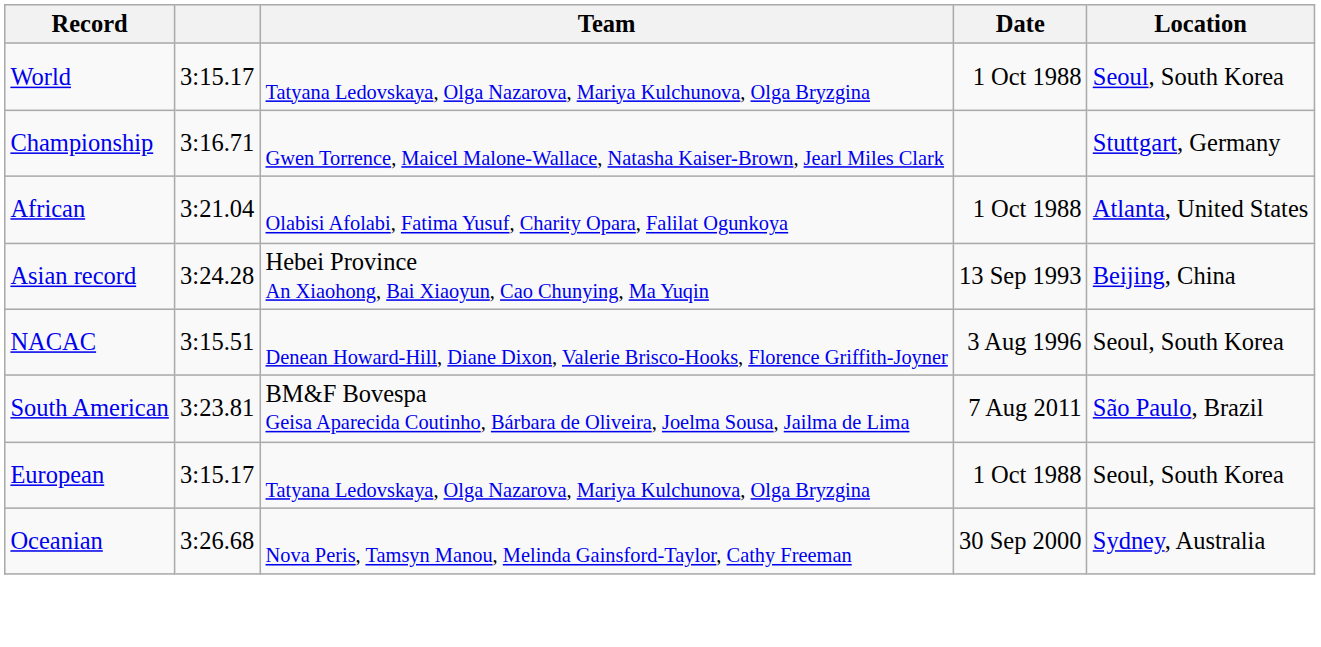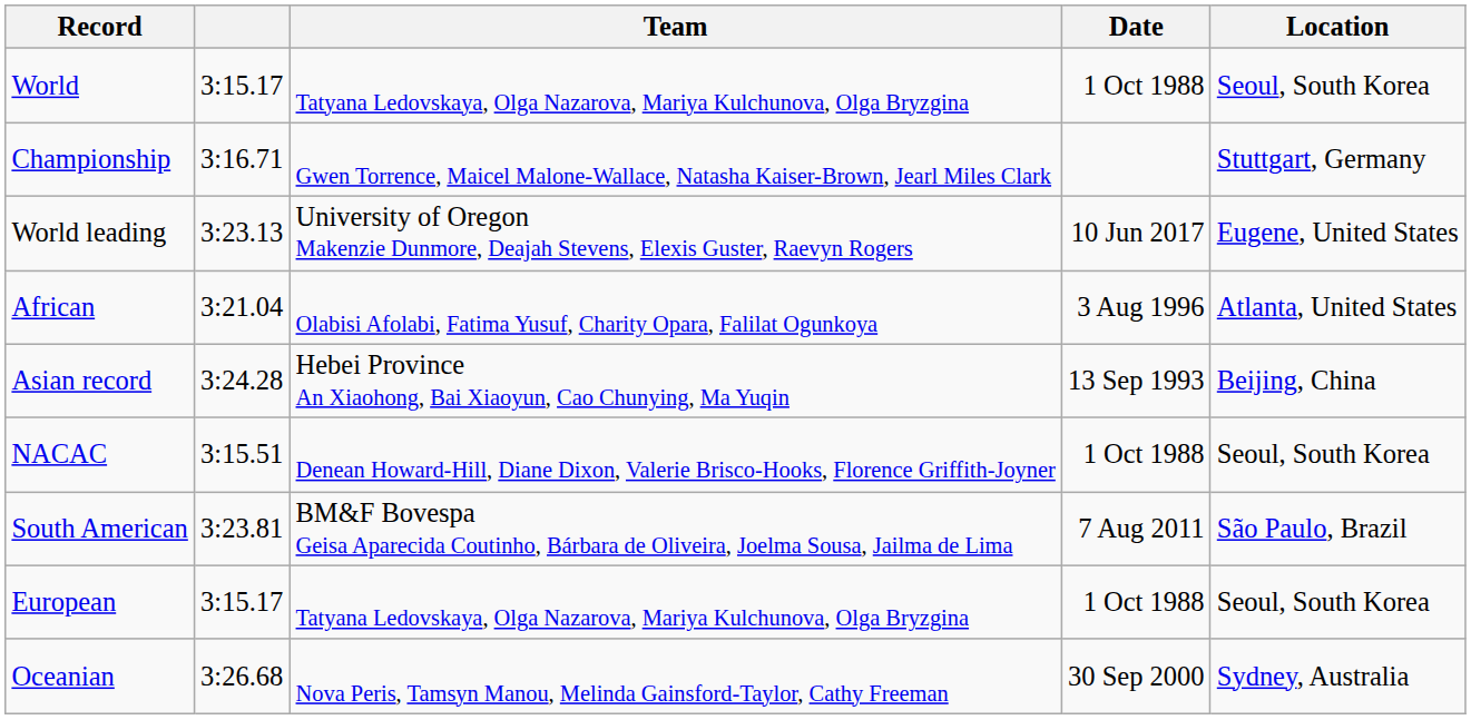+ row: World leading | 3:23.13 | University of Oregon Makenzie Dunmore, Deajah Stevens, Elexis Guster, Raevyn Rogers | 10 Jun 2017 | Eugene, United States
African | Date: 1 Oct 1988 -> 3 Aug 1996
NACAC | Date: 3 Aug 1996 -> 1 Oct 1988
